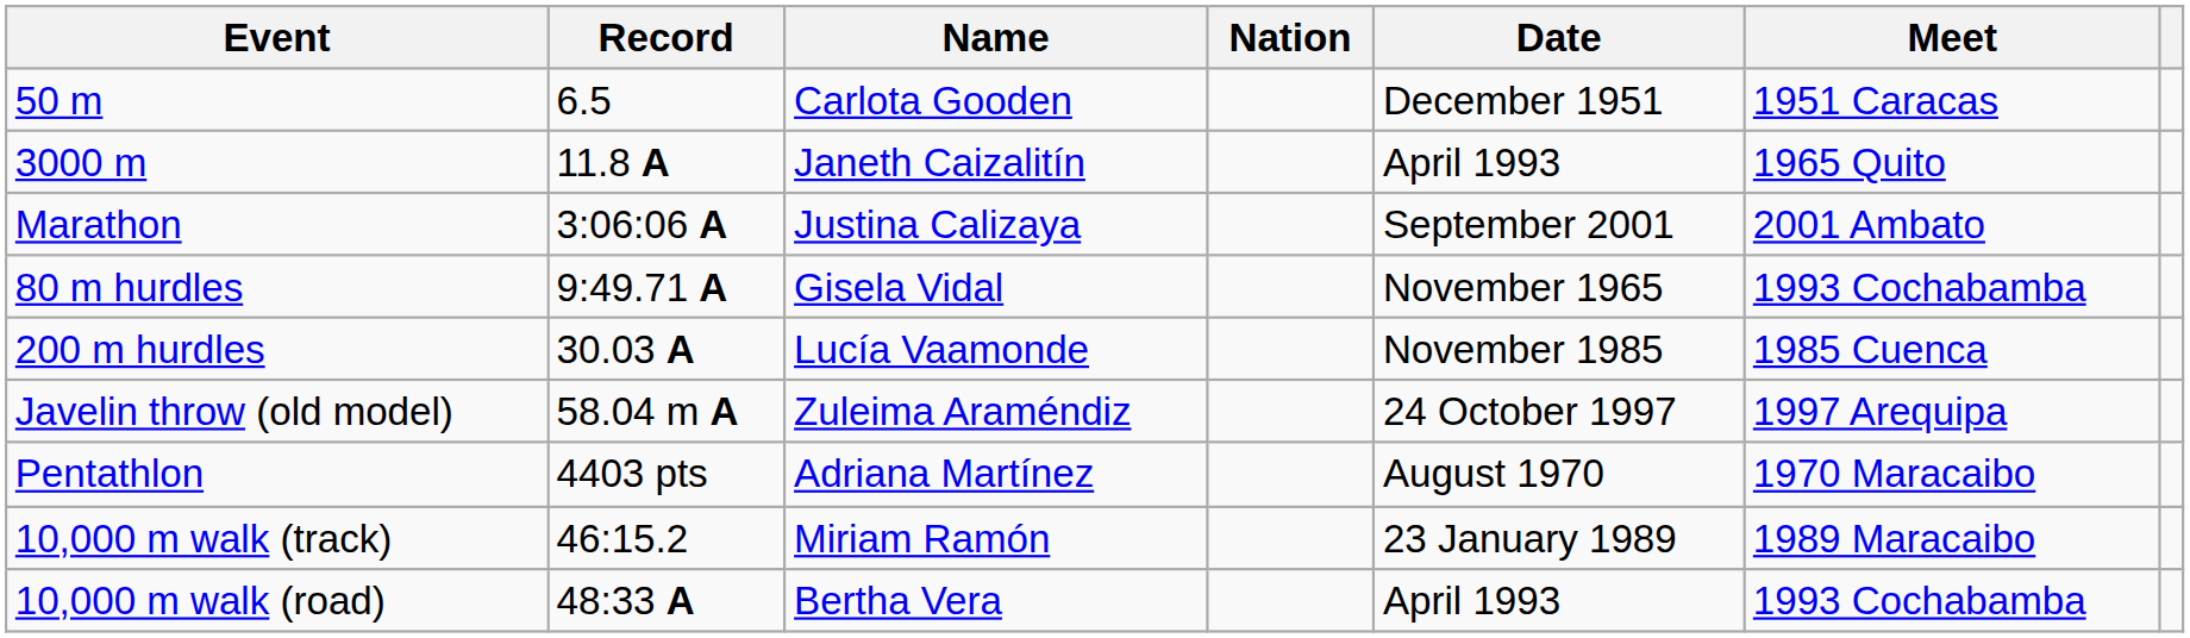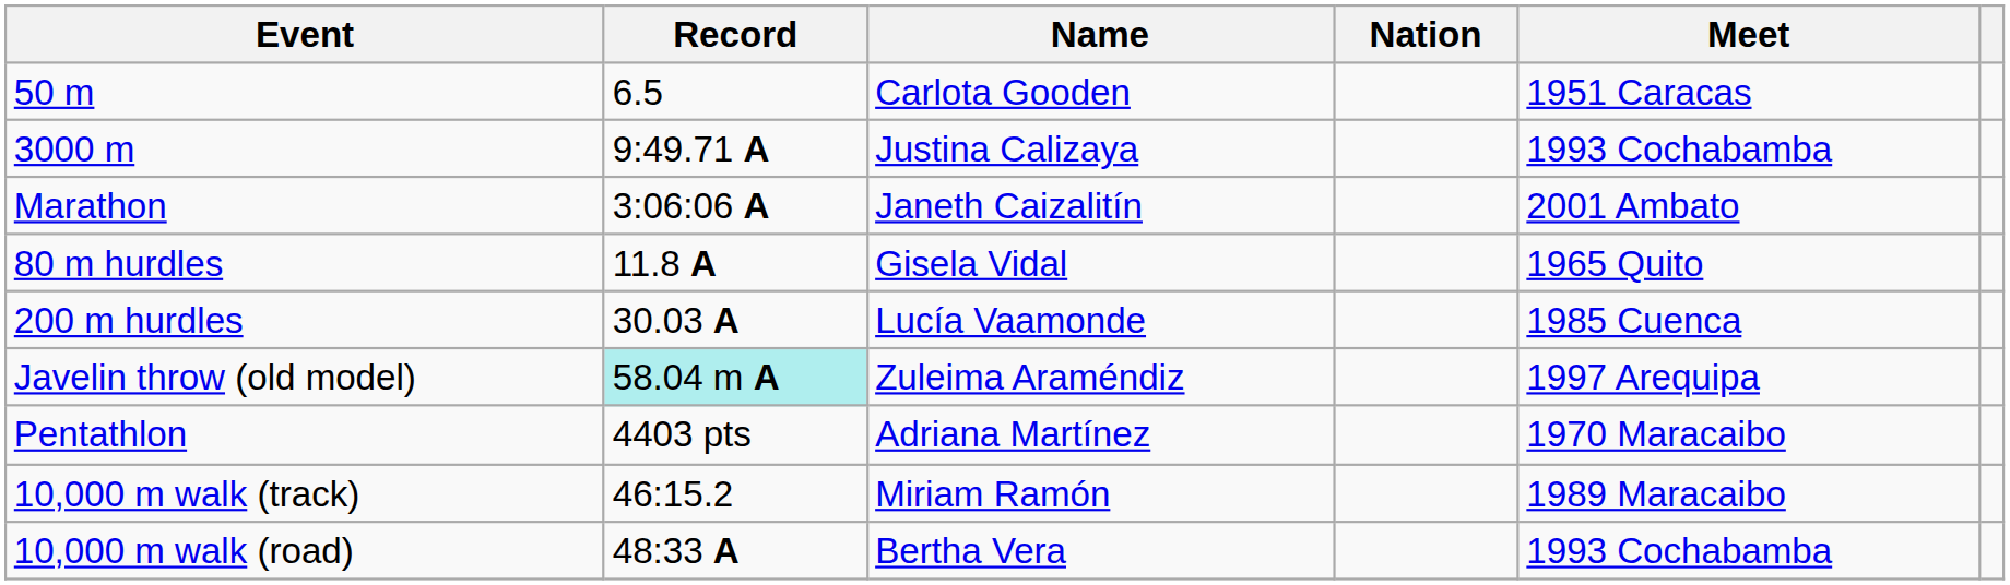- column: Date | December 1951 | April 1993 | September 2001 | November 1965 | November 1985 | 24 October 1997 | August 1970 | 23 January 1989 | April 1993
3000 m | Record: 11.8 A -> 9:49.71 A
3000 m | Name: Janeth Caizalitín -> Justina Calizaya
3000 m | Meet: 1965 Quito -> 1993 Cochabamba
Marathon | Name: Justina Calizaya -> Janeth Caizalitín
80 m hurdles | Record: 9:49.71 A -> 11.8 A
80 m hurdles | Meet: 1993 Cochabamba -> 1965 Quito
Javelin throw (old model) | Record: no background -> paleturquoise background
